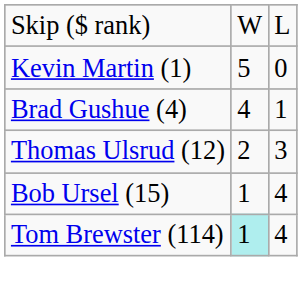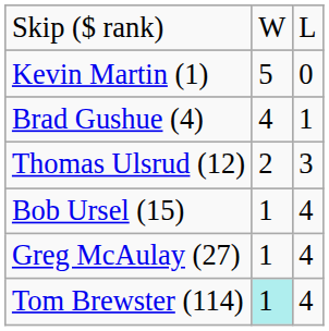+ row: Greg McAulay (27) | 1 | 4
